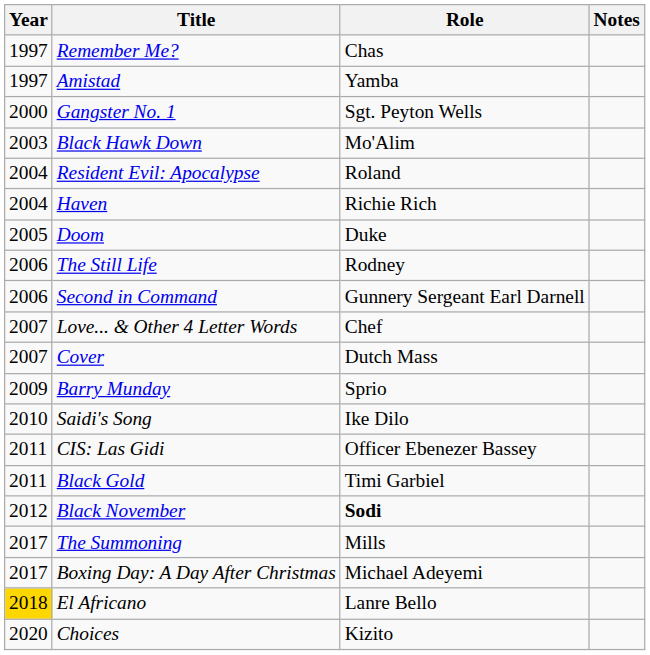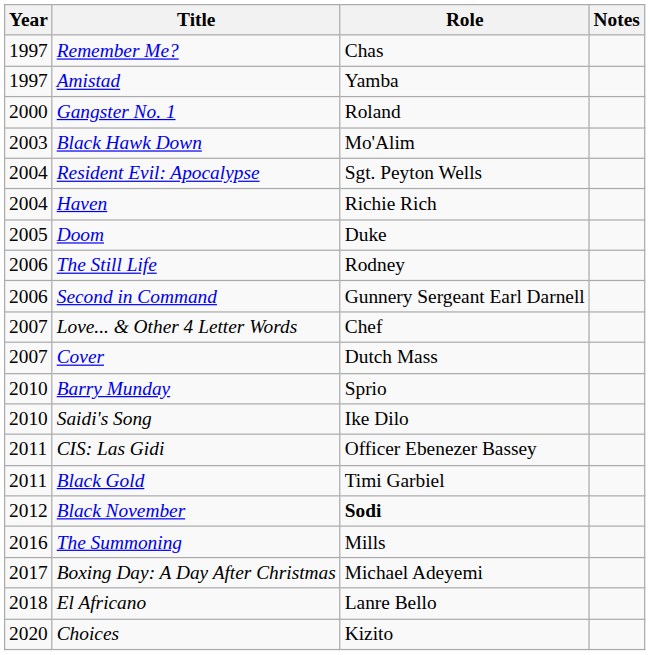Gangster No. 1 | Role: Sgt. Peyton Wells -> Roland
Resident Evil: Apocalypse | Role: Roland -> Sgt. Peyton Wells
Barry Munday | Year: 2009 -> 2010
The Summoning | Year: 2017 -> 2016
El Africano | Year: gold background -> no background
